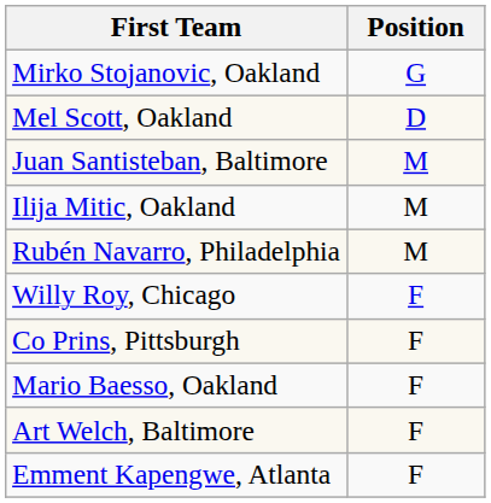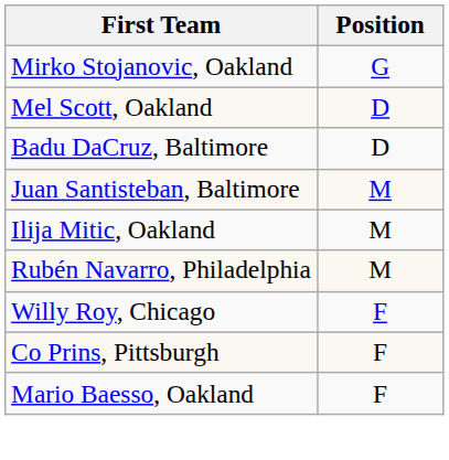+ row: Badu DaCruz, Baltimore | D
- row: Art Welch, Baltimore | F
- row: Emment Kapengwe, Atlanta | F
